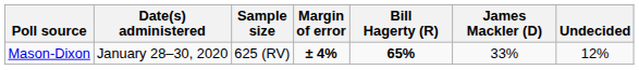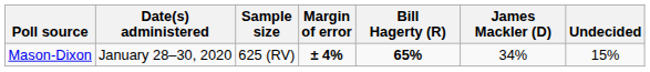Mason-Dixon | James Mackler (D): 33% -> 34%
Mason-Dixon | Undecided: 12% -> 15%
